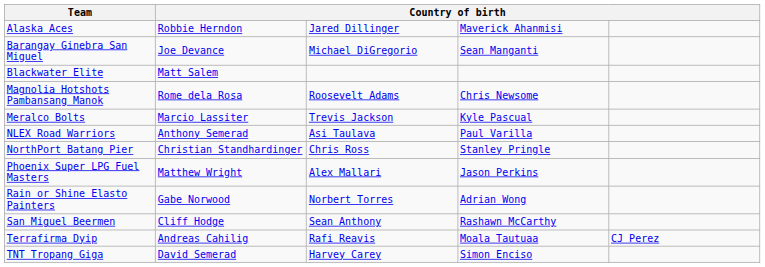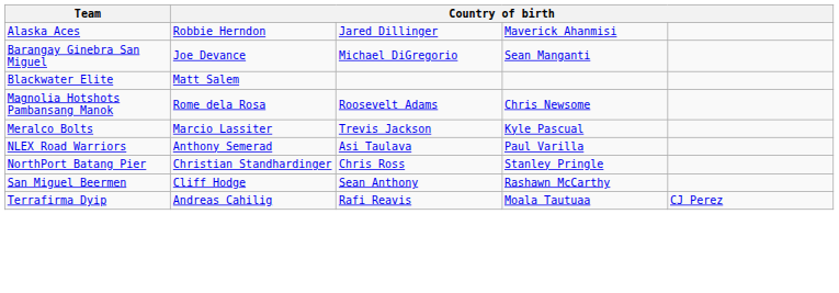- row: Phoenix Super LPG Fuel Masters | Matthew Wright | Alex Mallari | Jason Perkins
- row: Rain or Shine Elasto Painters | Gabe Norwood | Norbert Torres | Adrian Wong
- row: TNT Tropang Giga | David Semerad | Harvey Carey | Simon Enciso
